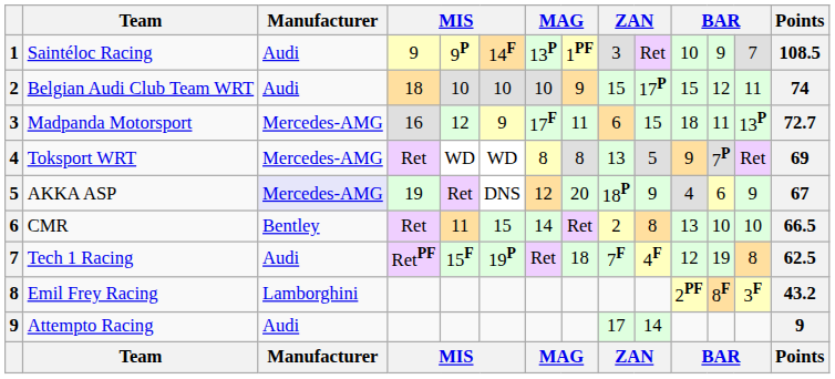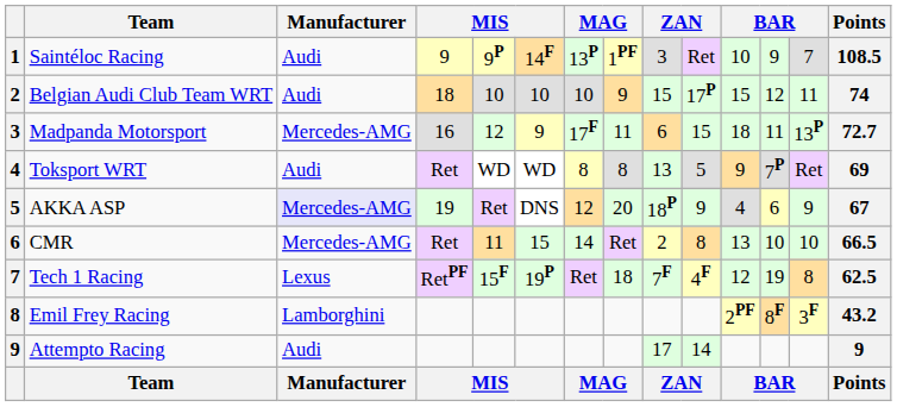Toksport WRT | Manufacturer: Mercedes-AMG -> Audi
CMR | Manufacturer: Bentley -> Mercedes-AMG
Tech 1 Racing | Manufacturer: Audi -> Lexus
